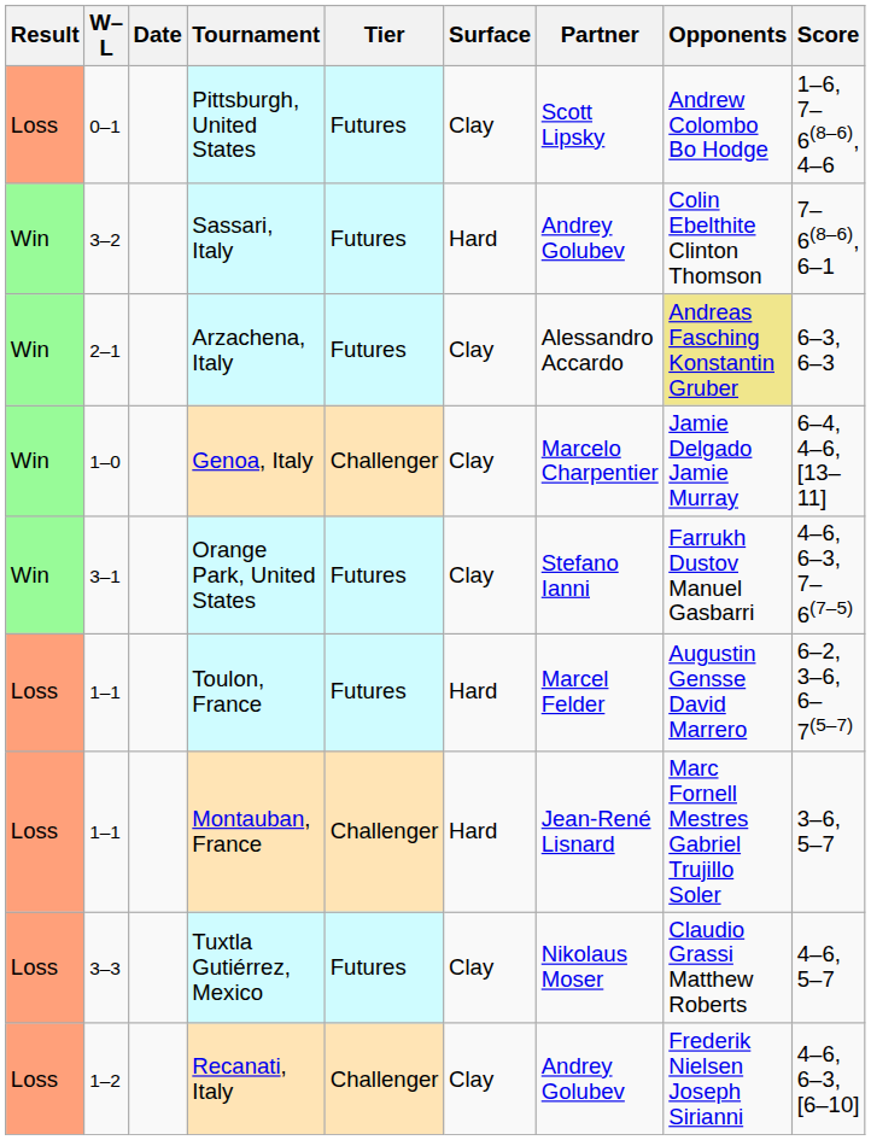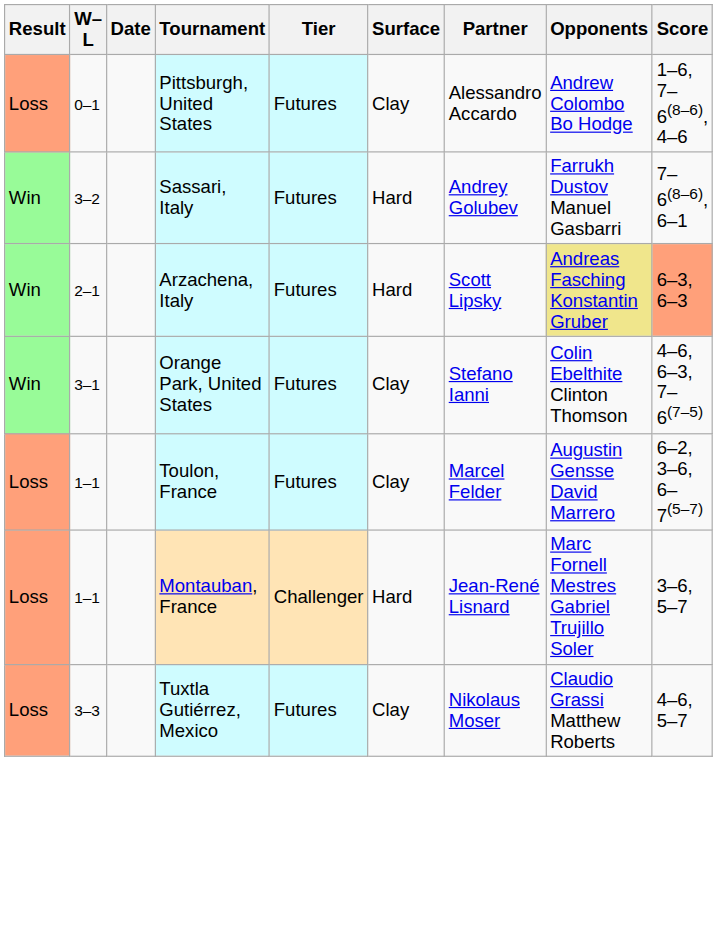Pittsburgh, United States | Partner: Scott Lipsky -> Alessandro Accardo
Sassari, Italy | Opponents: Colin Ebelthite Clinton Thomson -> Farrukh Dustov Manuel Gasbarri
Arzachena, Italy | Surface: Clay -> Hard
Arzachena, Italy | Partner: Alessandro Accardo -> Scott Lipsky
Arzachena, Italy | Score: no background -> lightsalmon background
- row: Win | 1–0 | Genoa, Italy | Challenger | Clay | Marcelo Charpentier | Jamie Delgado Jamie Murray | 6–4, 4–6, [13–11]
Orange Park, United States | Opponents: Farrukh Dustov Manuel Gasbarri -> Colin Ebelthite Clinton Thomson
Toulon, France | Surface: Hard -> Clay
- row: Loss | 1–2 | Recanati, Italy | Challenger | Clay | Andrey Golubev | Frederik Nielsen Joseph Sirianni | 4–6, 6–3, [6–10]
